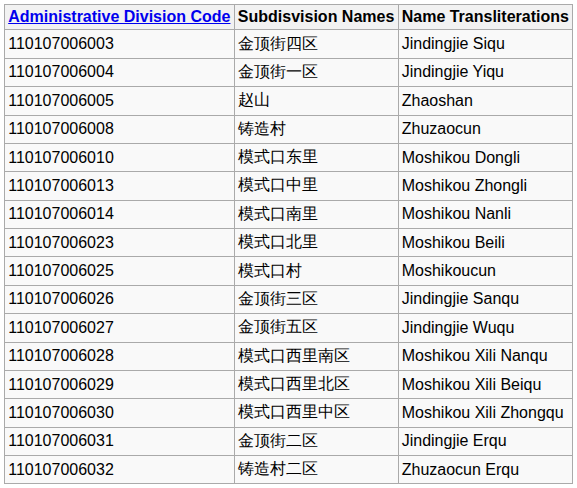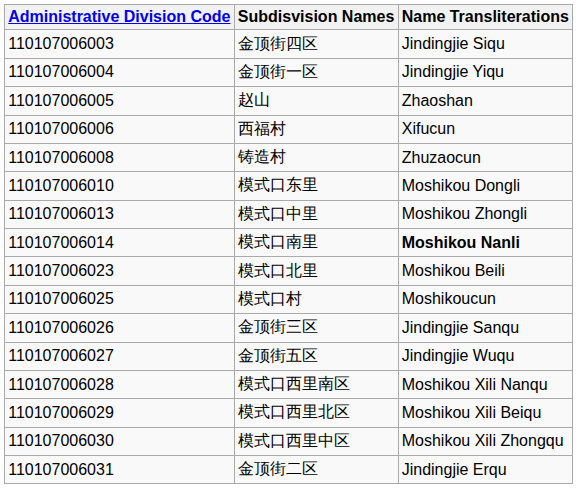+ row: 110107006006 | 西福村 | Xifucun
模式口南里 | Name Transliterations: normal -> bold
- row: 110107006032 | 铸造村二区 | Zhuzaocun Erqu
